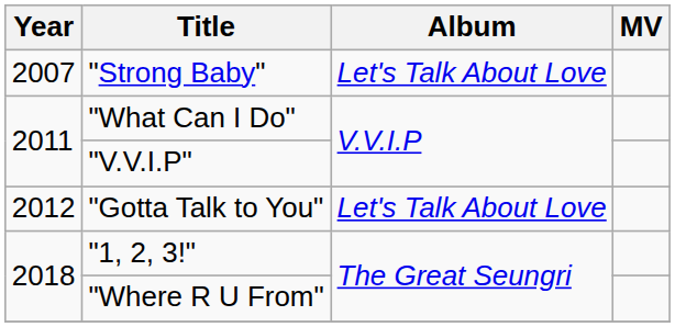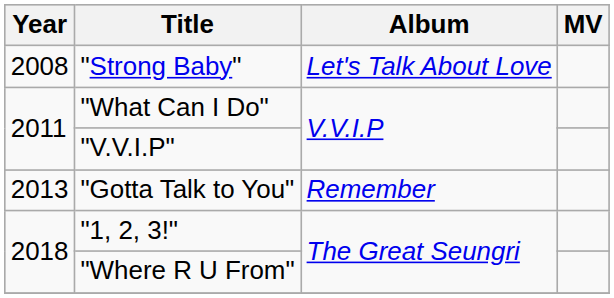"Strong Baby" | Year: 2007 -> 2008
"Gotta Talk to You" | Year: 2012 -> 2013
"Gotta Talk to You" | Album: Let's Talk About Love -> Remember
